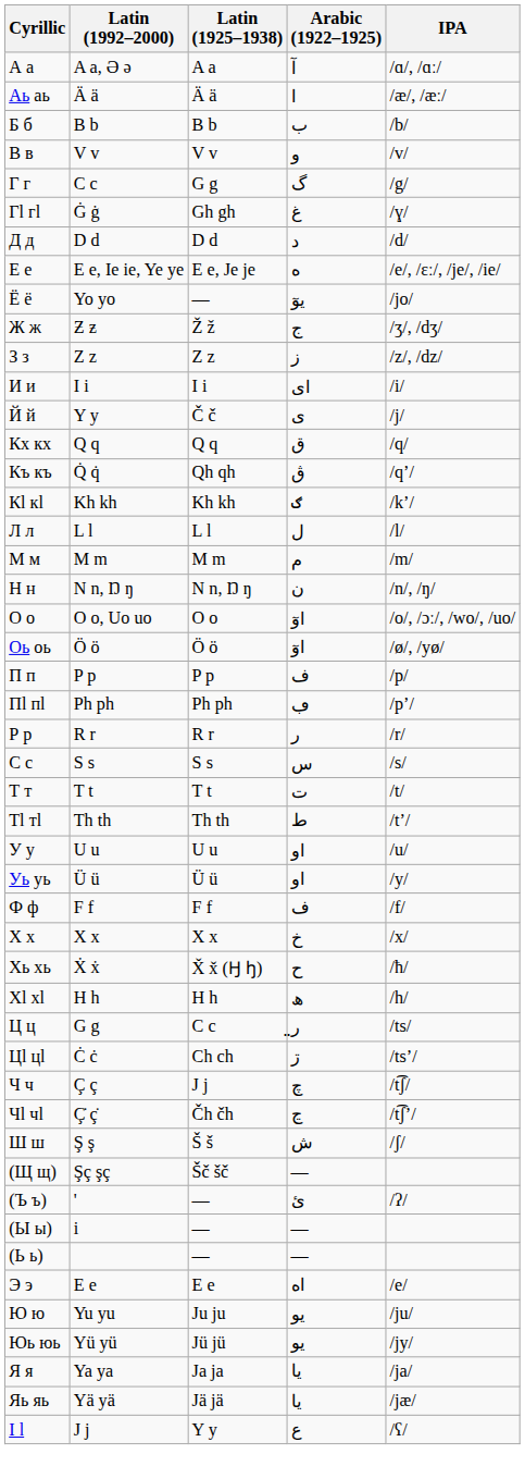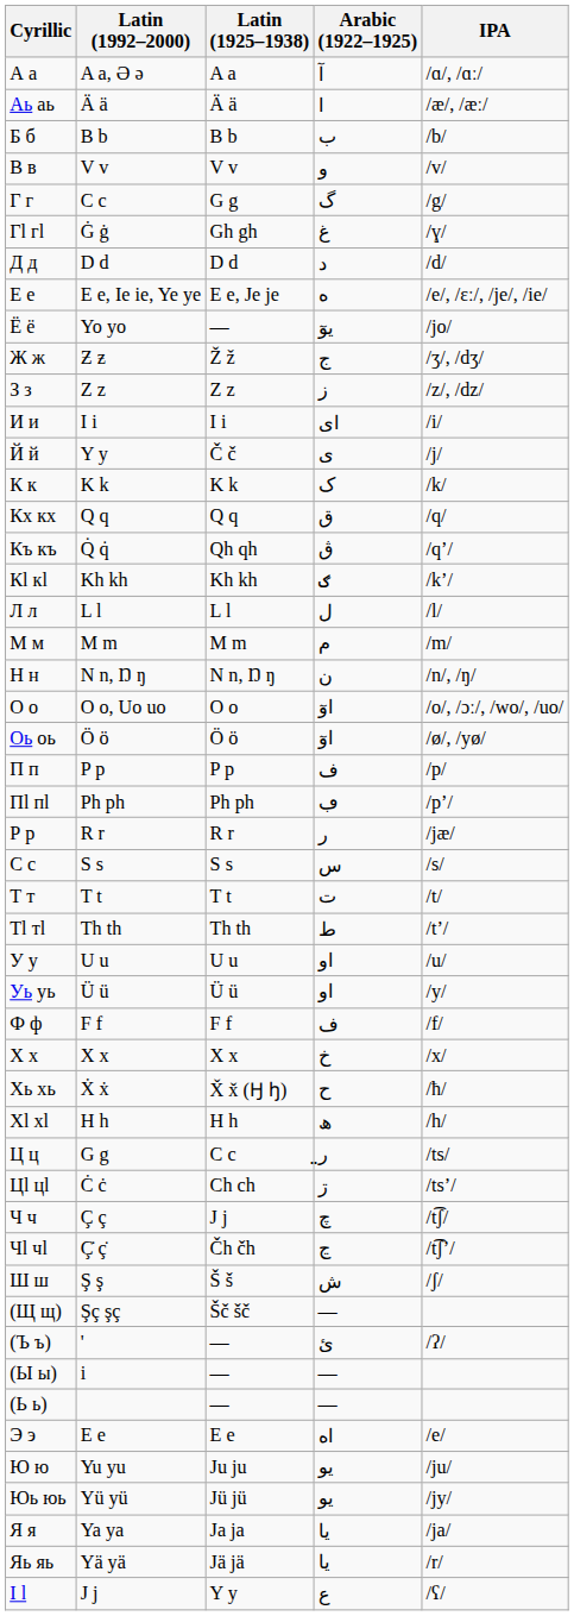+ row: К к | K k | K k | ک | /k/
Р р | IPA: /r/ -> /jæ/
Яь яь | IPA: /jæ/ -> /r/
